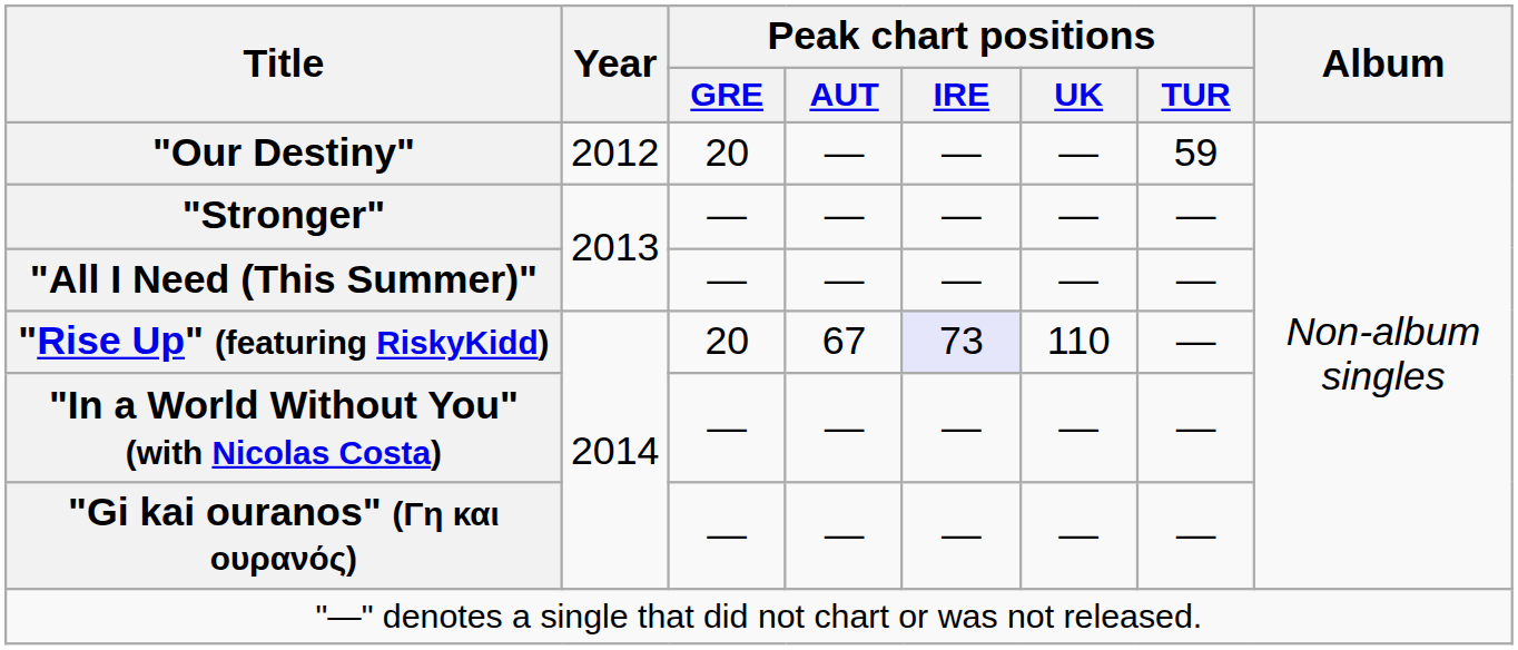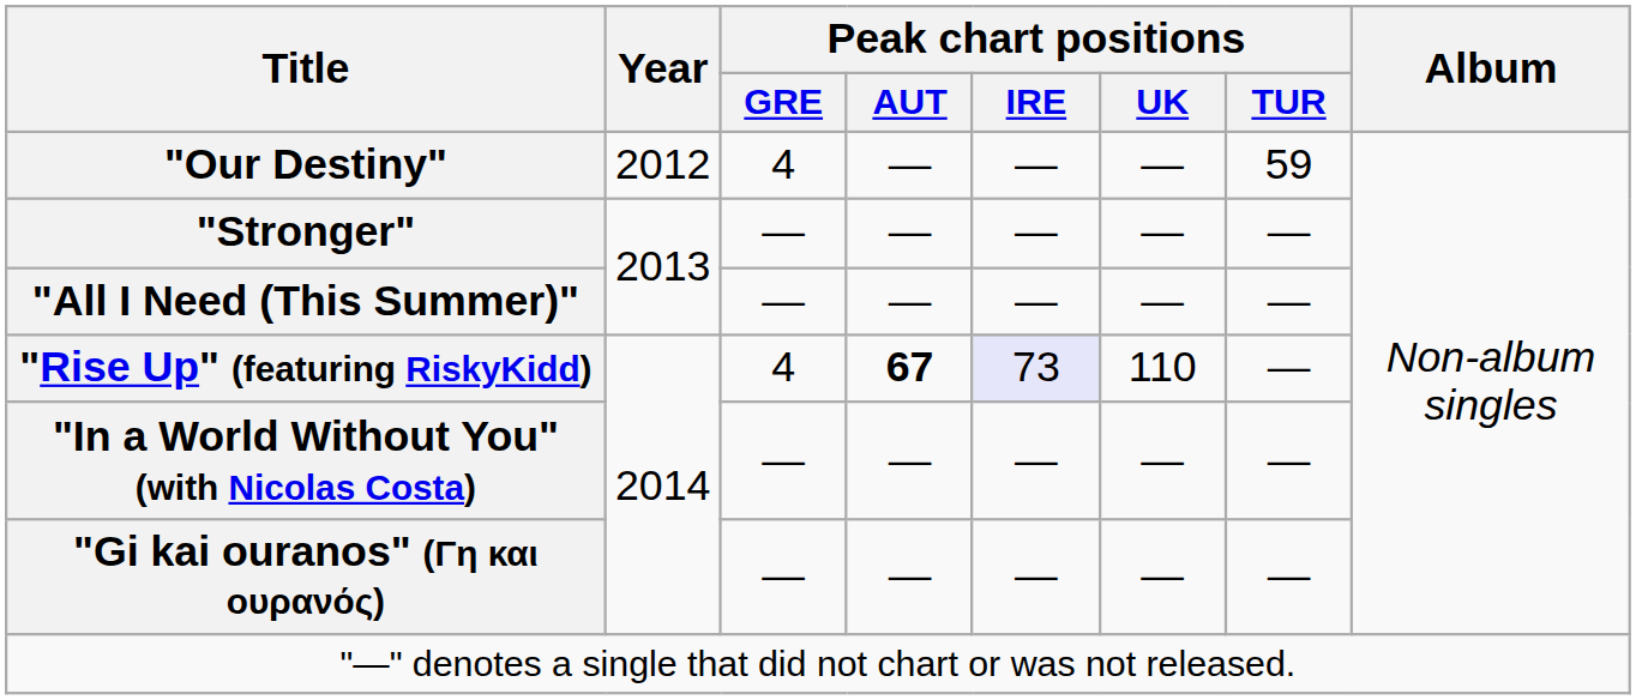"Our Destiny" | Peak chart positions / GRE: 20 -> 4
"Rise Up" (featuring RiskyKidd) | Peak chart positions / GRE: 20 -> 4
"Rise Up" (featuring RiskyKidd) | Peak chart positions / AUT: normal -> bold
